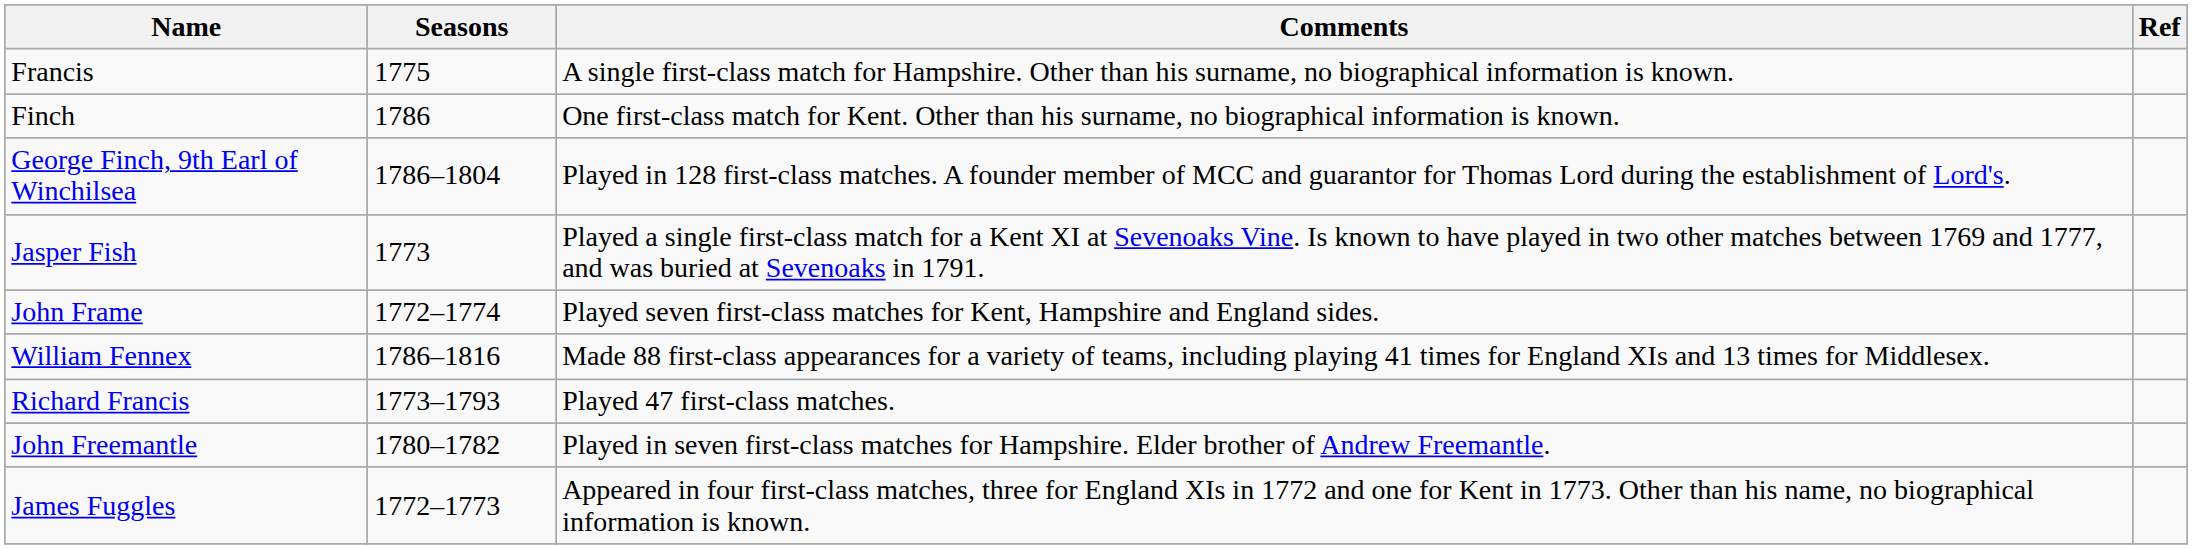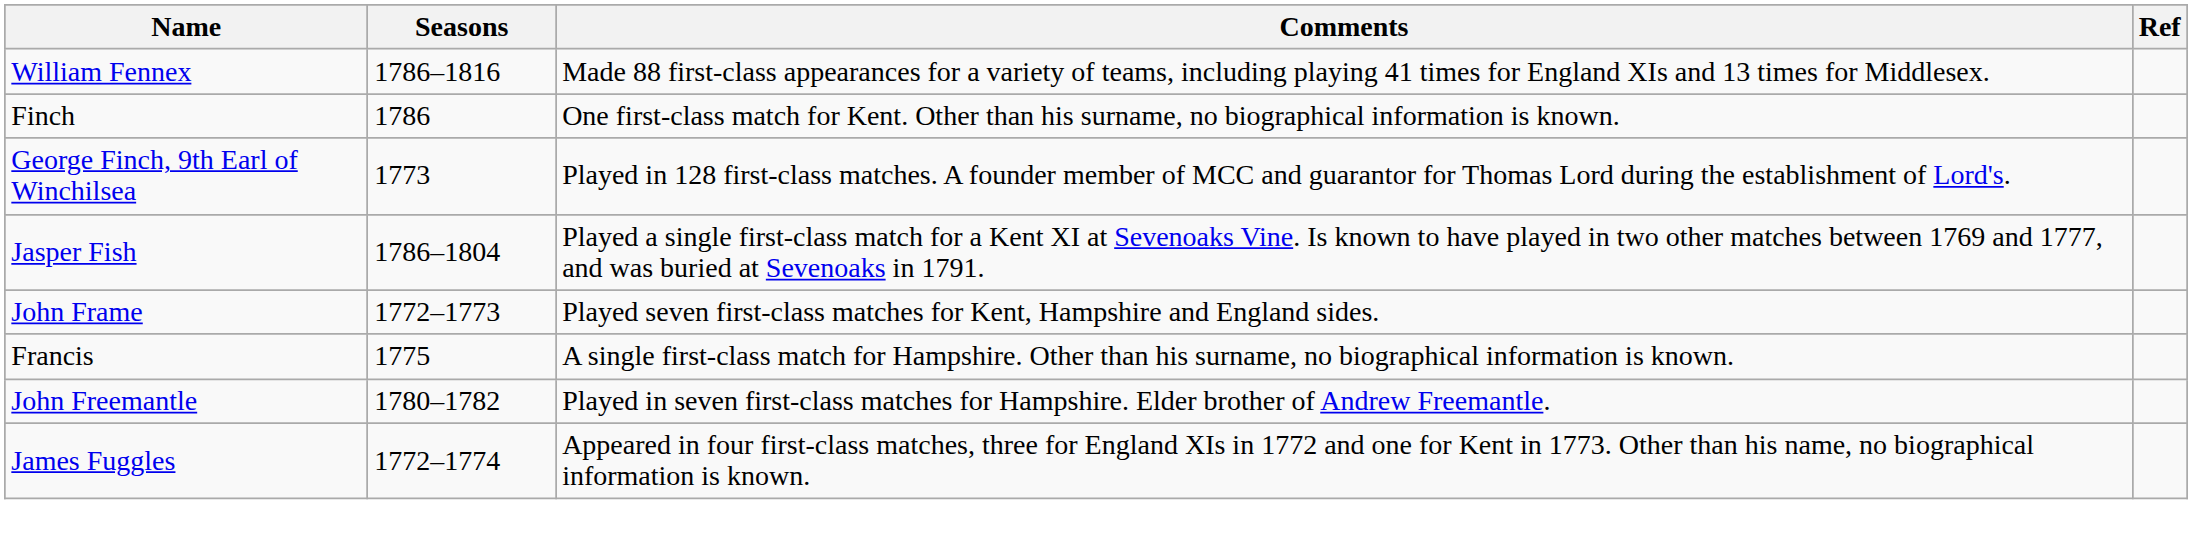rows swapped: William Fennex <-> Francis
George Finch, 9th Earl of Winchilsea | Seasons: 1786–1804 -> 1773
Jasper Fish | Seasons: 1773 -> 1786–1804
John Frame | Seasons: 1772–1774 -> 1772–1773
- row: Richard Francis | 1773–1793 | Played 47 first-class matches.
James Fuggles | Seasons: 1772–1773 -> 1772–1774
